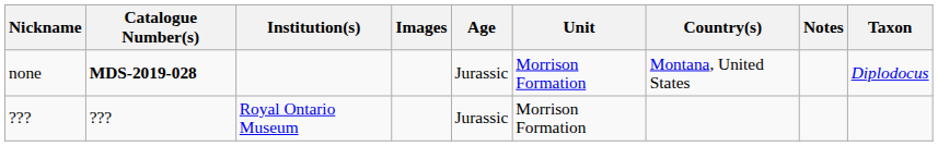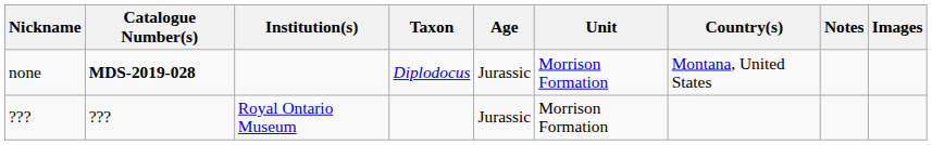columns swapped: Taxon <-> Images
